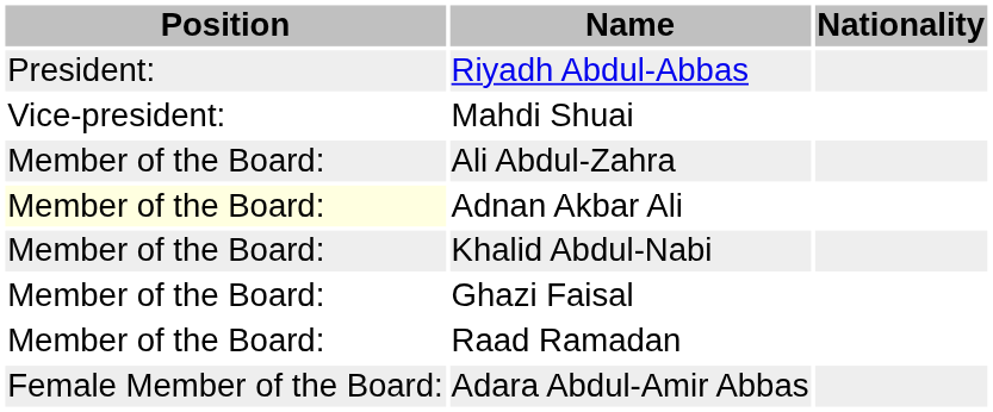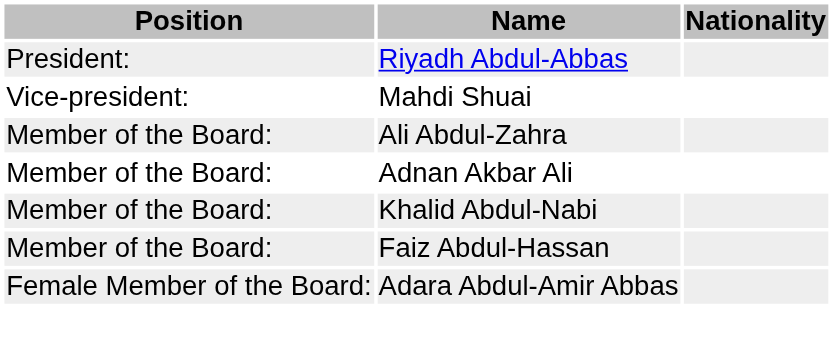Adnan Akbar Ali | Position: lightyellow background -> no background
- row: Member of the Board: | Ghazi Faisal
+ row: Member of the Board: | Faiz Abdul-Hassan
- row: Member of the Board: | Raad Ramadan
